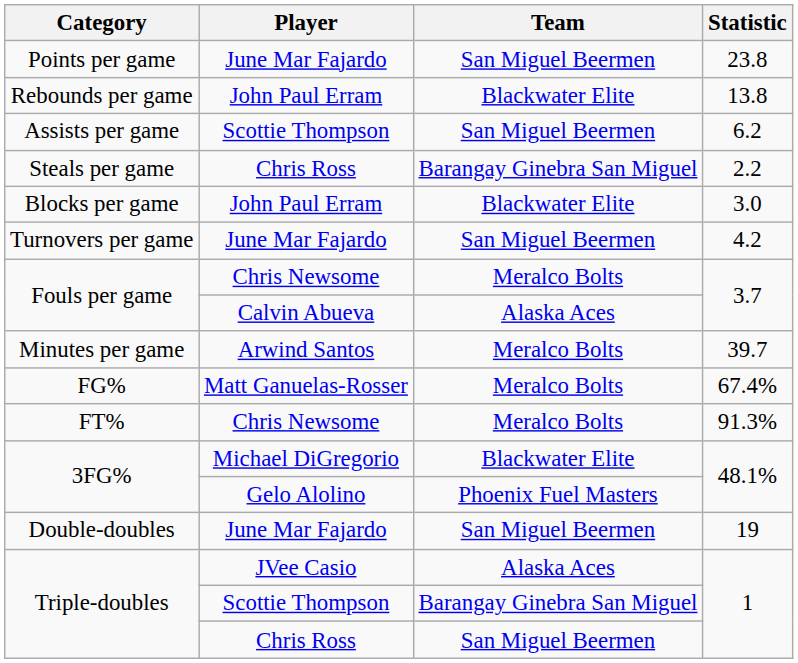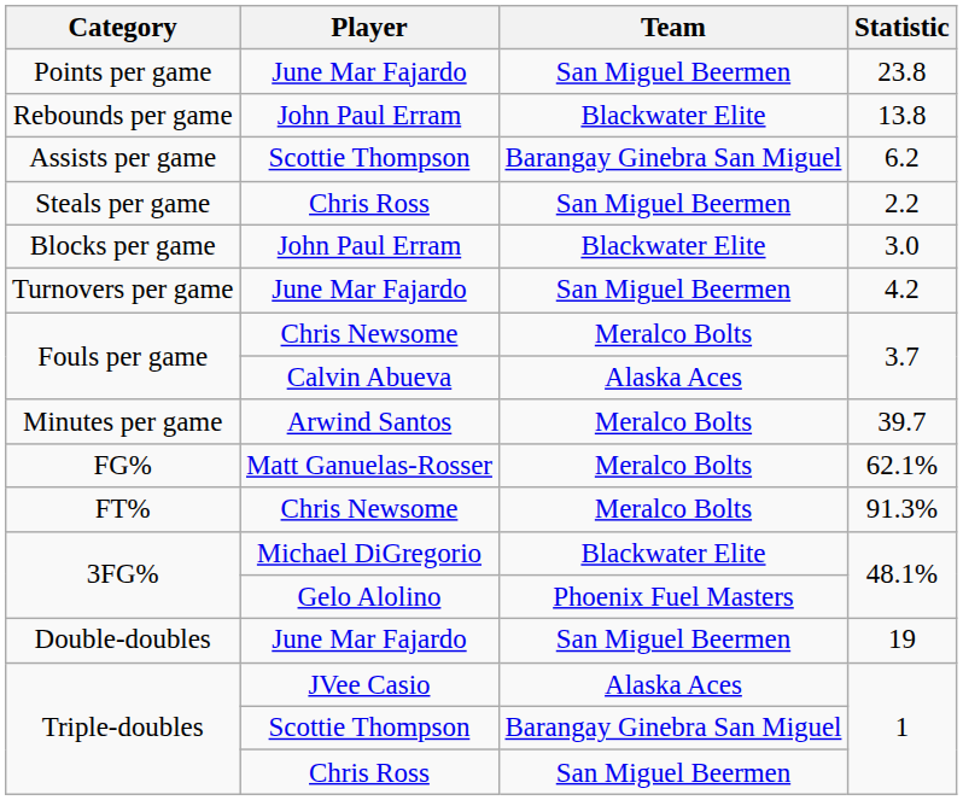Assists per game | Team: San Miguel Beermen -> Barangay Ginebra San Miguel
Steals per game | Team: Barangay Ginebra San Miguel -> San Miguel Beermen
FG% | Statistic: 67.4% -> 62.1%
